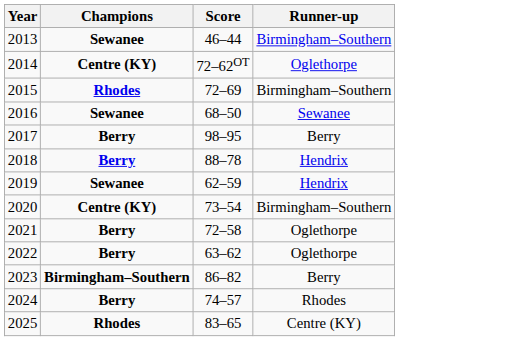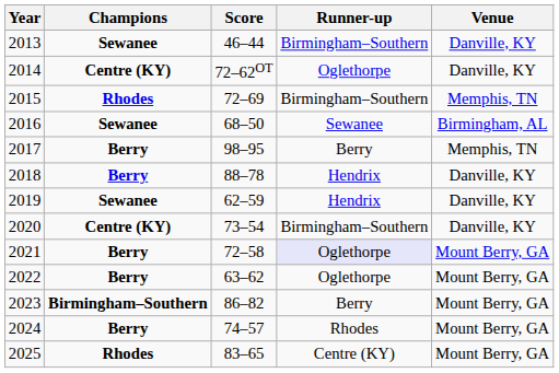+ column: Venue | Danville, KY | Danville, KY | Memphis, TN | Birmingham, AL | Memphis, TN | Danville, KY | Danville, KY | Danville, KY | Mount Berry, GA | Mount Berry, GA | Mount Berry, GA | Mount Berry, GA | Mount Berry, GA
2021 | Runner-up: no background -> lavender background
